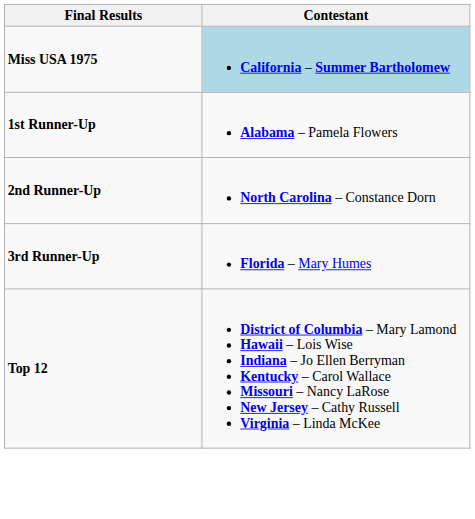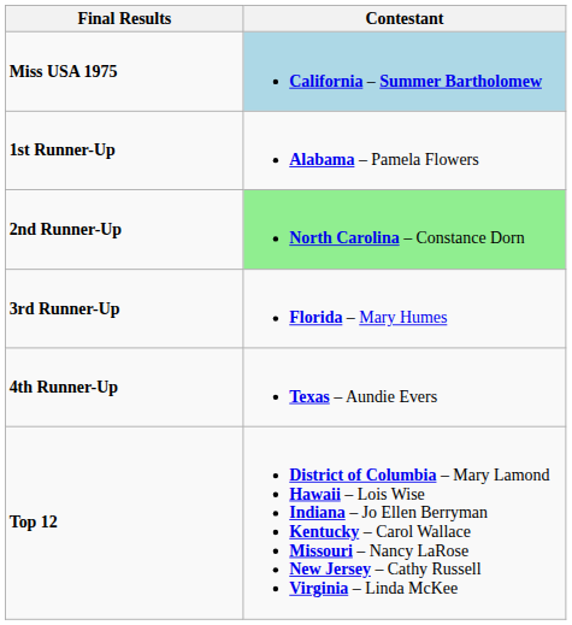2nd Runner-Up | Contestant: no background -> lightgreen background
+ row: 4th Runner-Up | Texas – Aundie Evers
